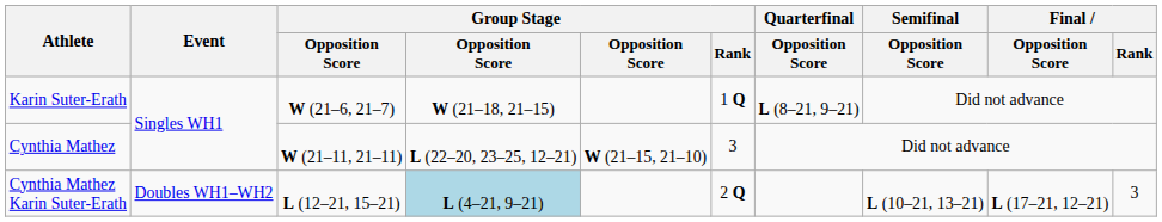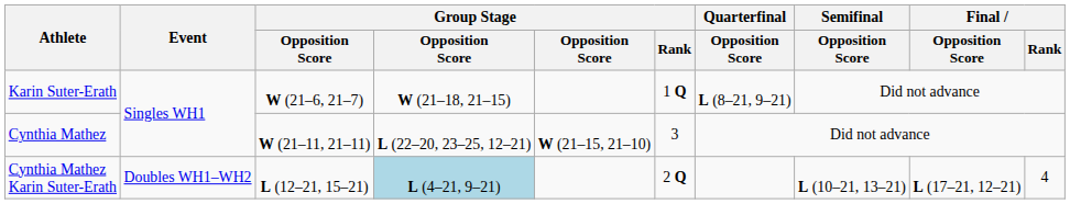Cynthia Mathez Karin Suter-Erath | Final / Rank: 3 -> 4
